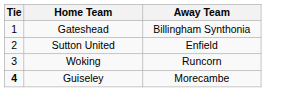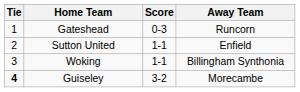+ column: Score | 0-3 | 1-1 | 1-1 | 3-2
Gateshead | Away Team: Billingham Synthonia -> Runcorn
Woking | Away Team: Runcorn -> Billingham Synthonia
